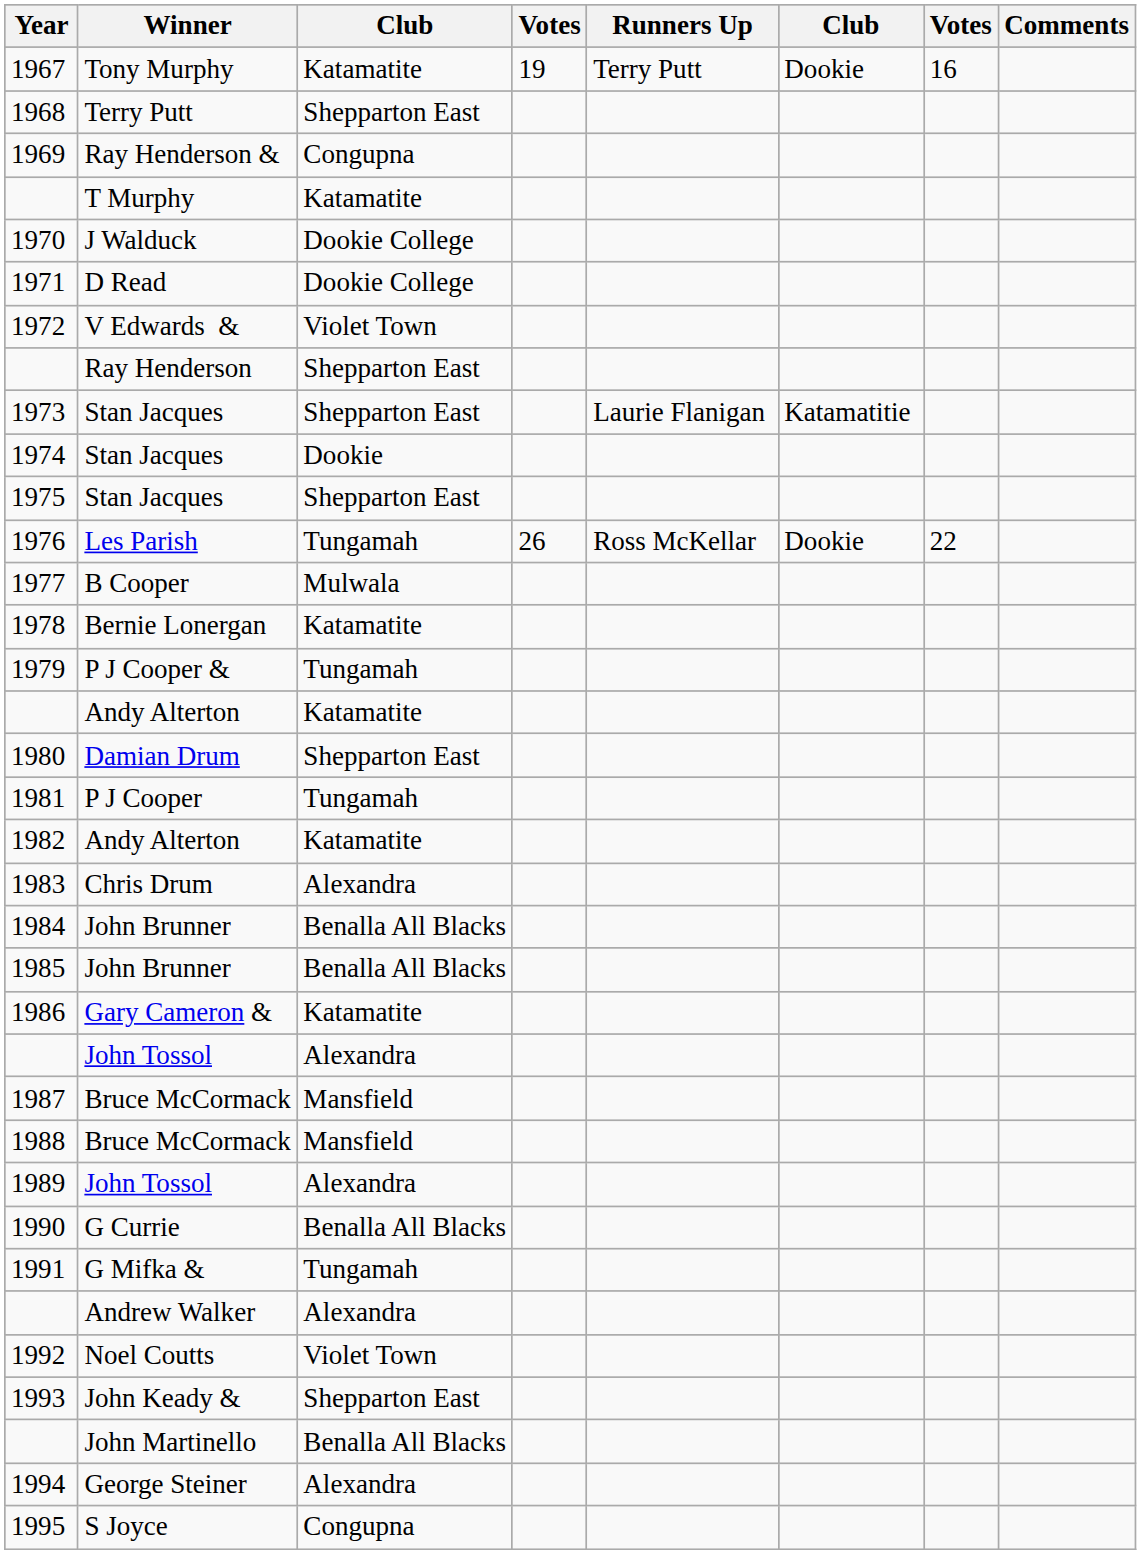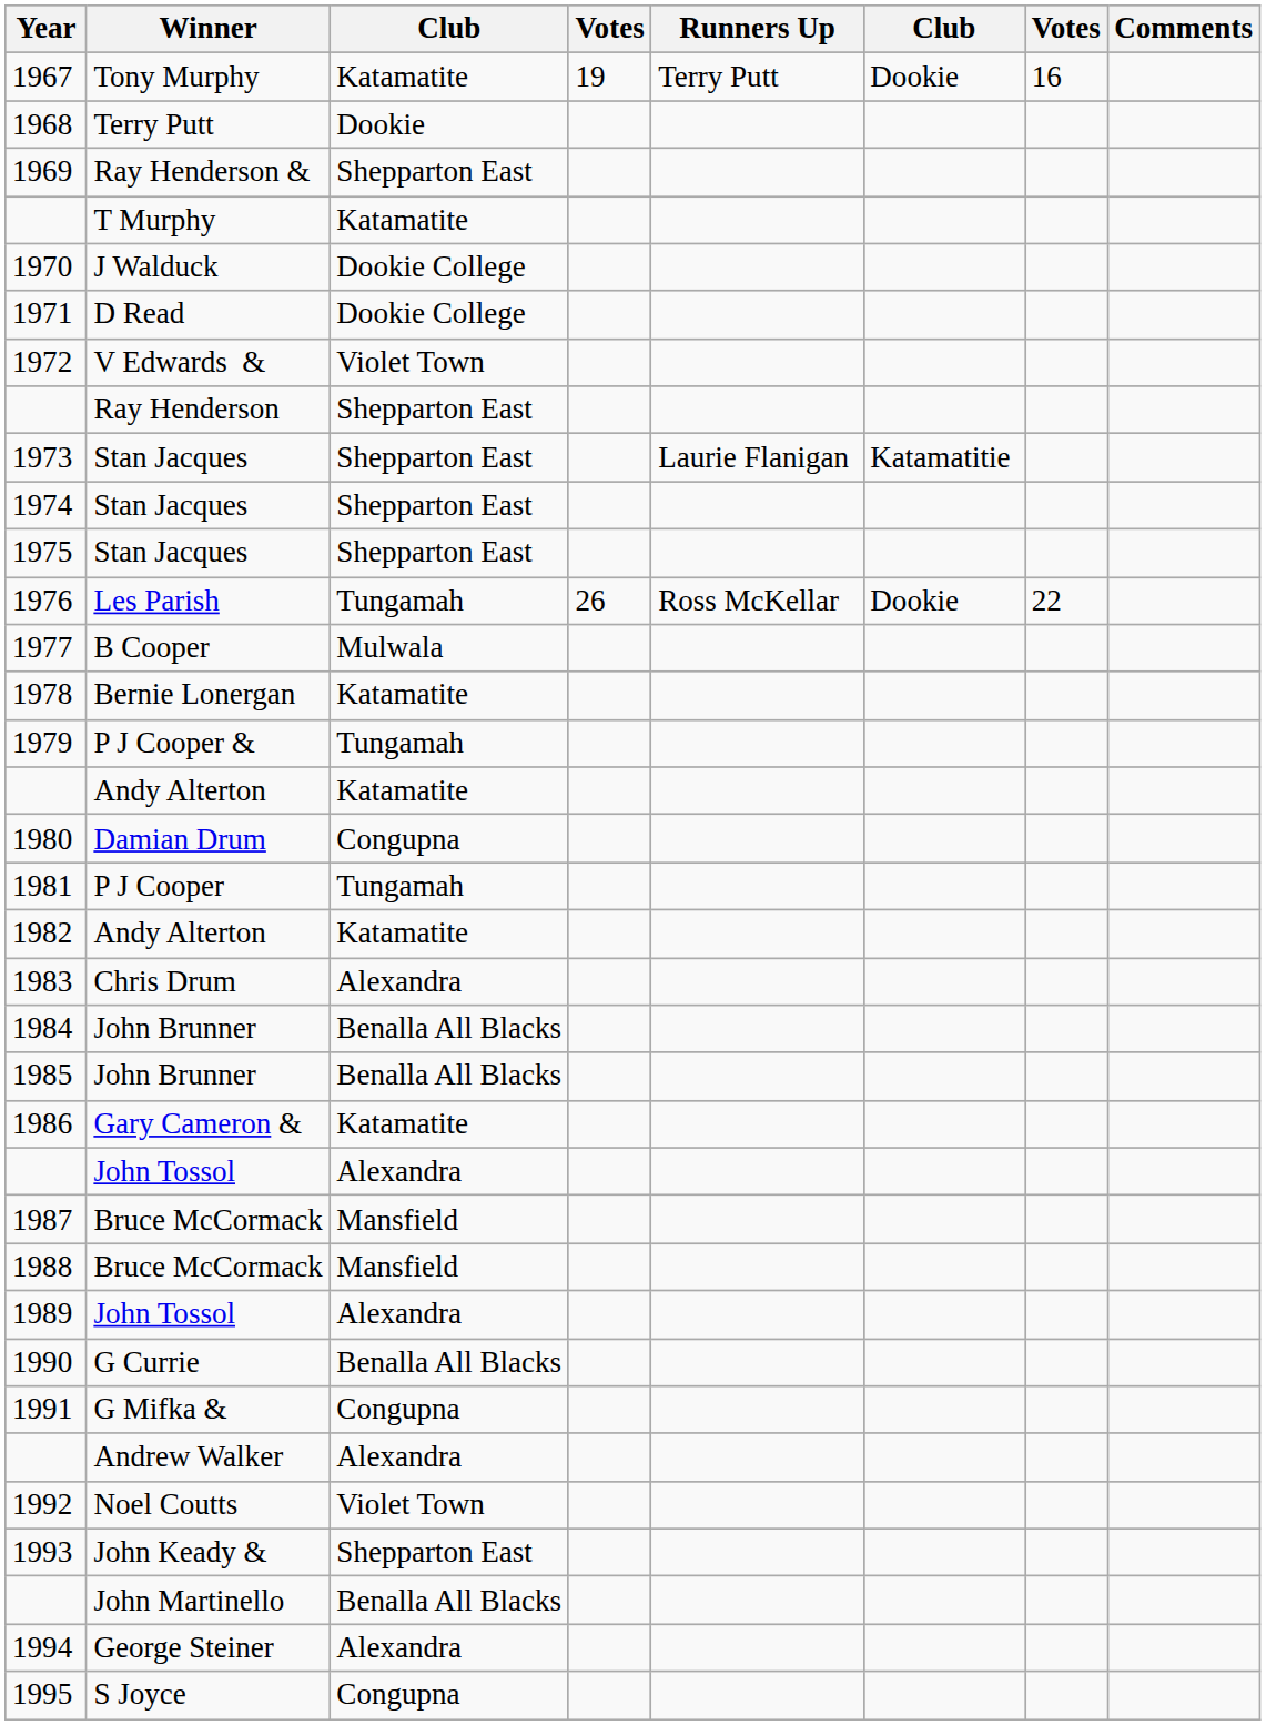1968 | column 3: Shepparton East -> Dookie
1969 | column 3: Congupna -> Shepparton East
1974 | column 3: Dookie -> Shepparton East
1980 | column 3: Shepparton East -> Congupna
1991 | column 3: Tungamah -> Congupna
